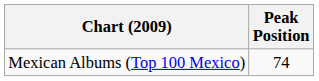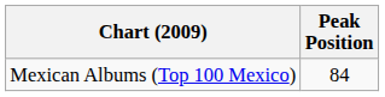Mexican Albums (Top 100 Mexico) | Peak Position: 74 -> 84
